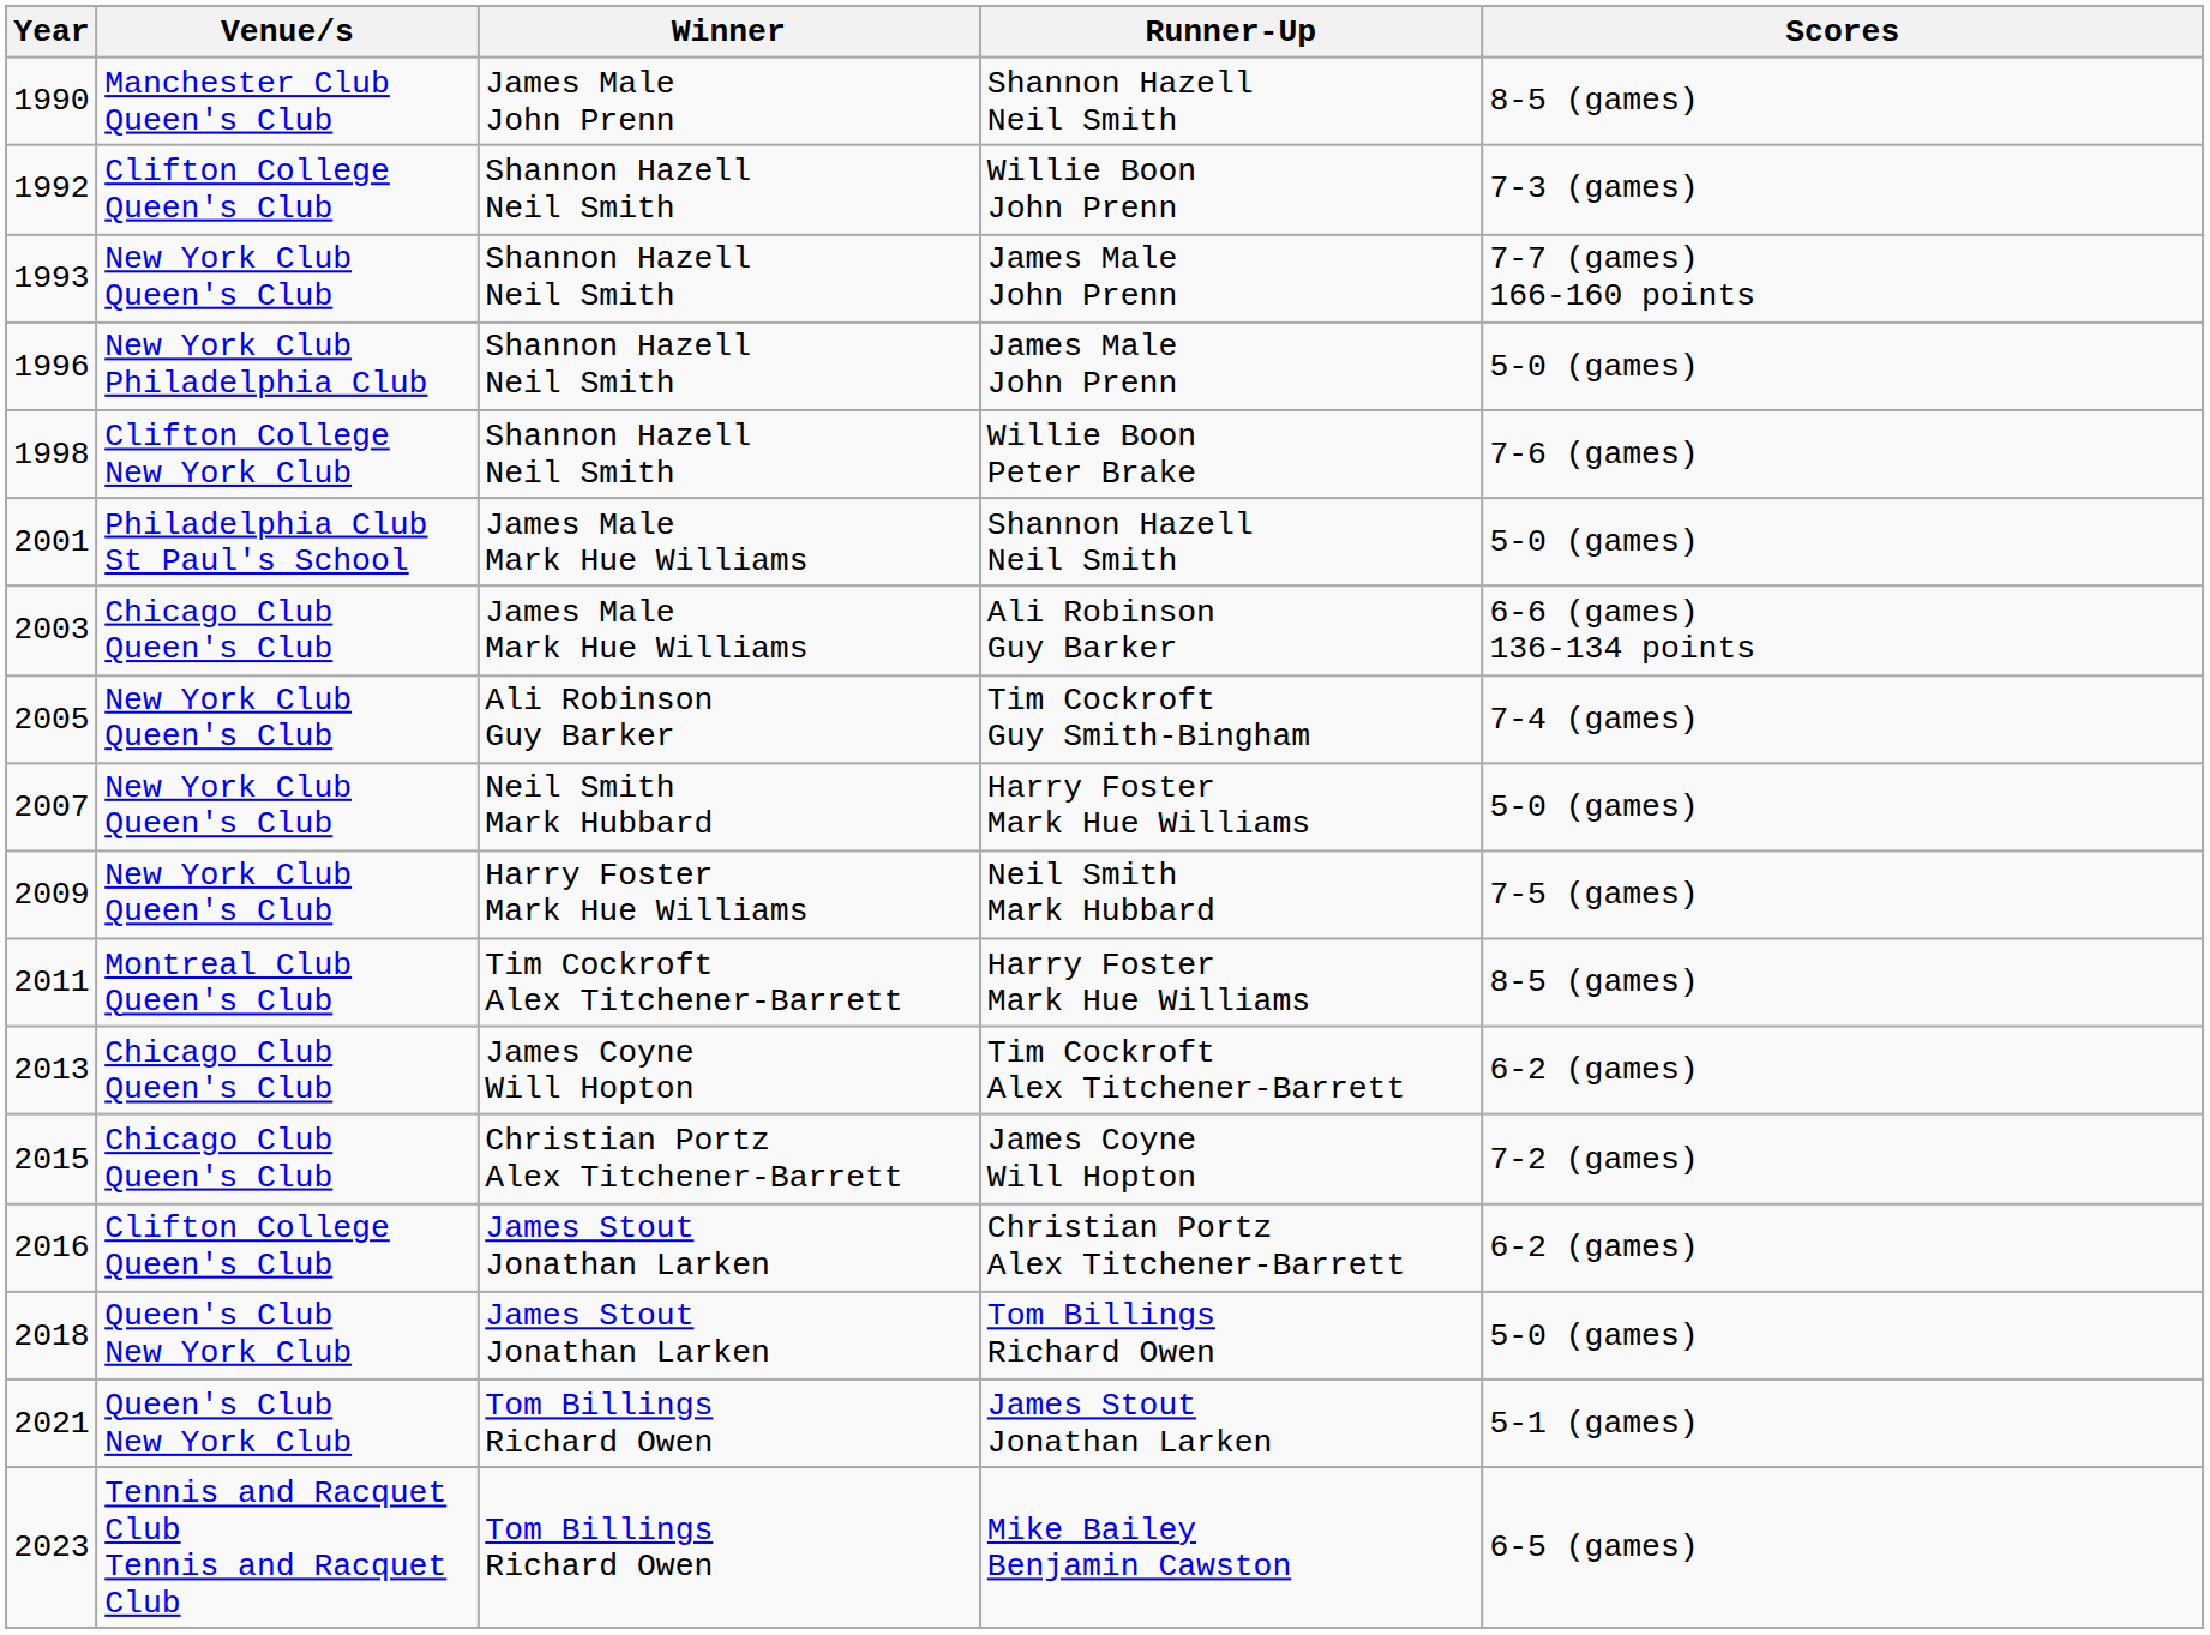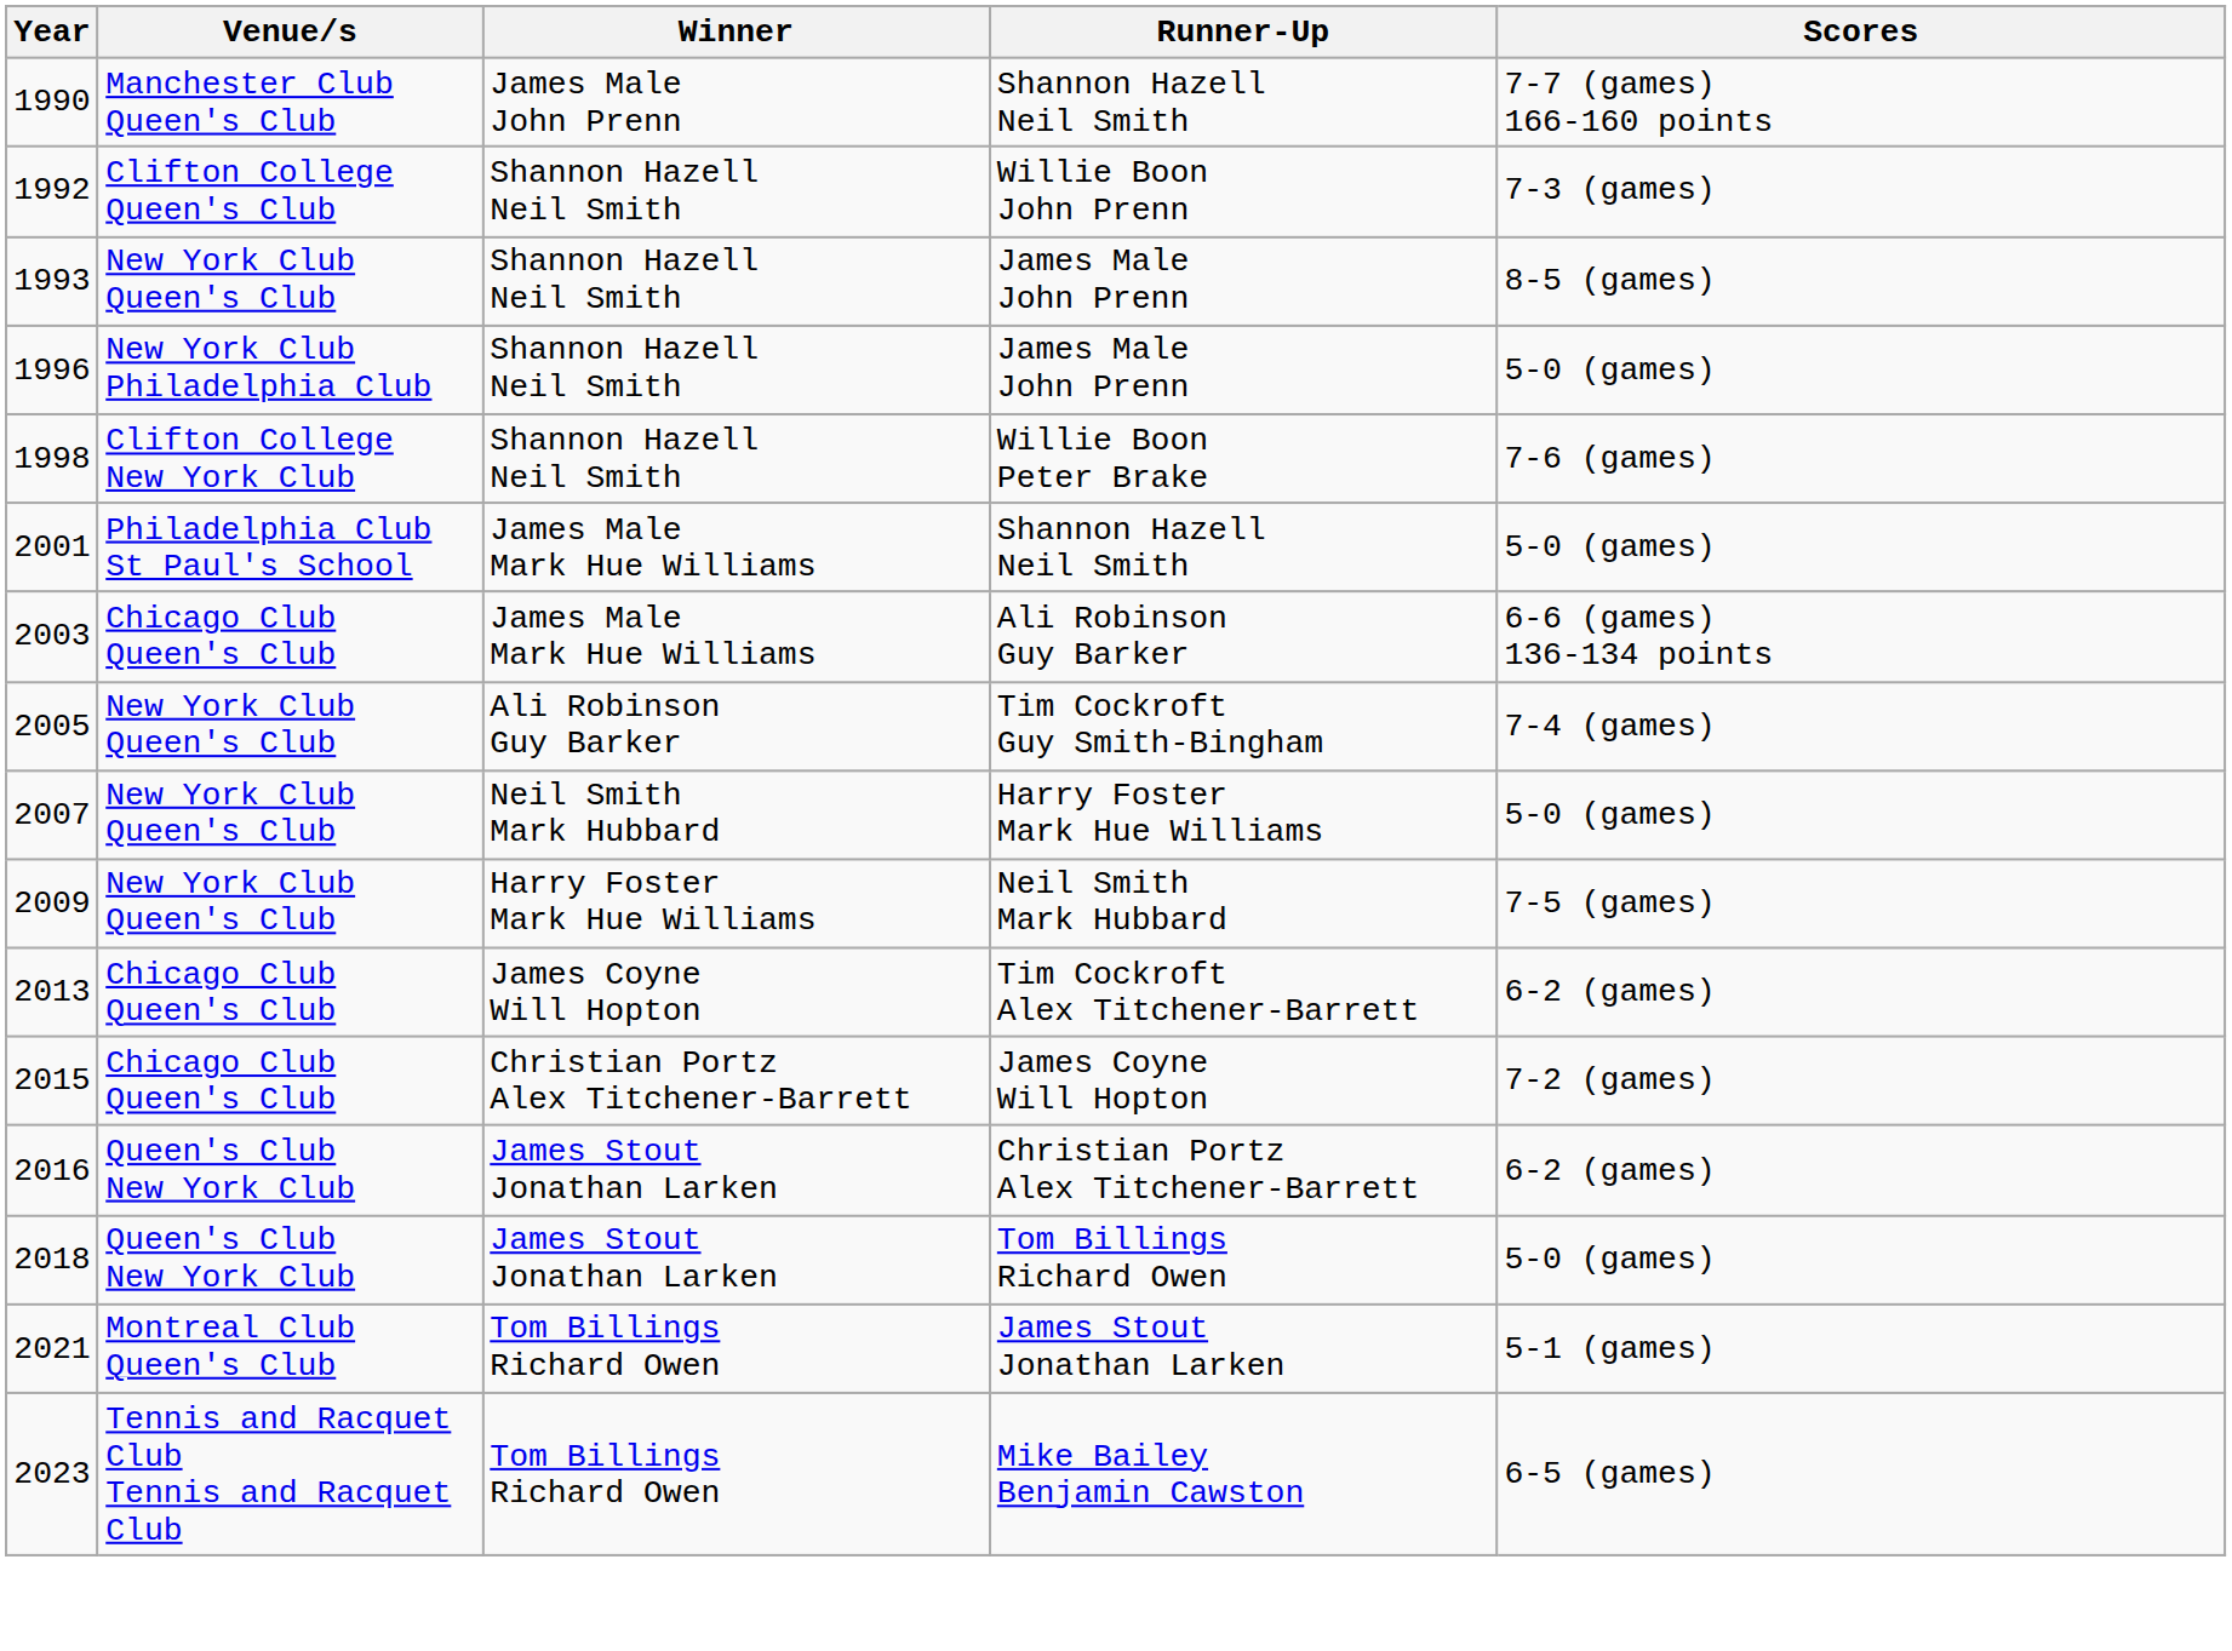1990 | Scores: 8-5 (games) -> 7-7 (games) 166-160 points
1993 | Scores: 7-7 (games) 166-160 points -> 8-5 (games)
- row: 2011 | Montreal Club Queen's Club | Tim Cockroft Alex Titchener-Barrett | Harry Foster Mark Hue Williams | 8-5 (games)
2016 | Venue/s: Clifton College Queen's Club -> Queen's Club New York Club
2021 | Venue/s: Queen's Club New York Club -> Montreal Club Queen's Club
